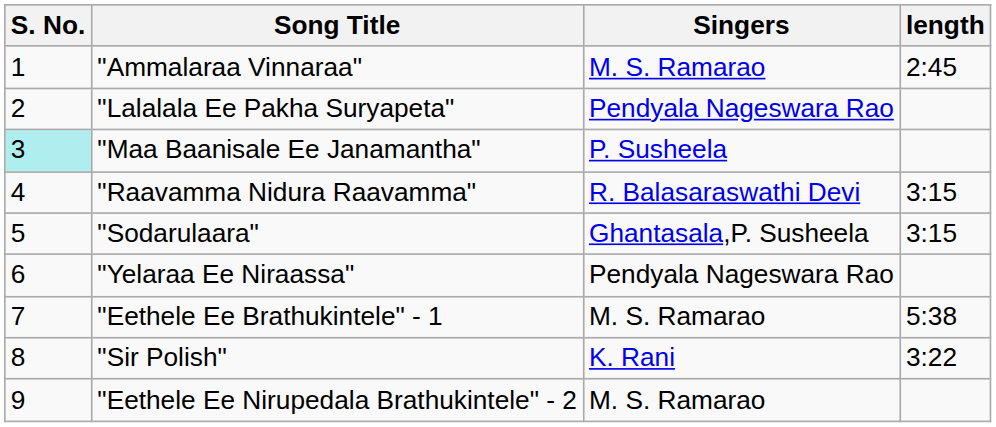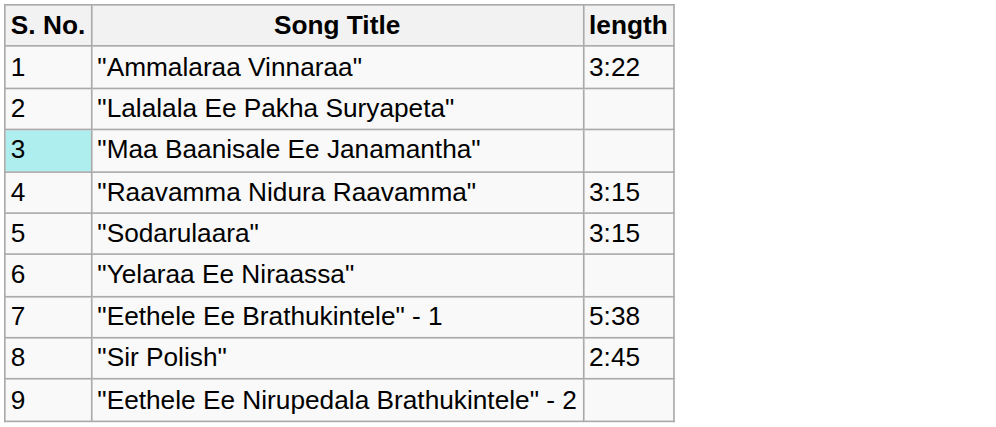- column: Singers | M. S. Ramarao | Pendyala Nageswara Rao | P. Susheela | R. Balasaraswathi Devi | Ghantasala,P. Susheela | Pendyala Nageswara Rao | M. S. Ramarao | K. Rani | M. S. Ramarao
"Ammalaraa Vinnaraa" | length: 2:45 -> 3:22
"Sir Polish" | length: 3:22 -> 2:45
